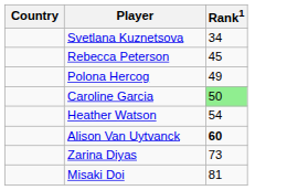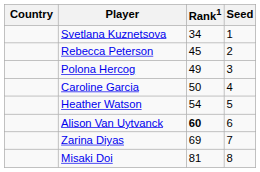+ column: Seed | 1 | 2 | 3 | 4 | 5 | 6 | 7 | 8
Caroline Garcia | Rank1: lightgreen background -> no background
Zarina Diyas | Rank1: 73 -> 69
